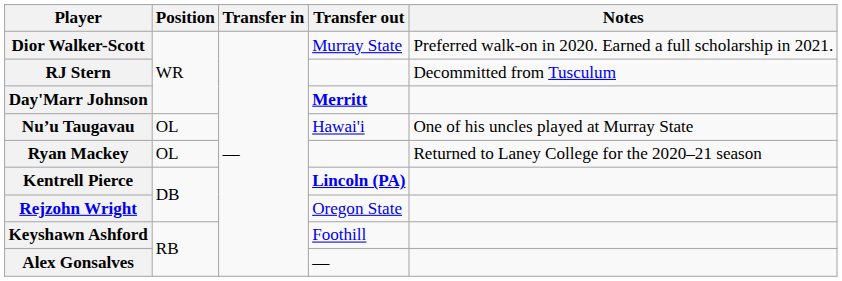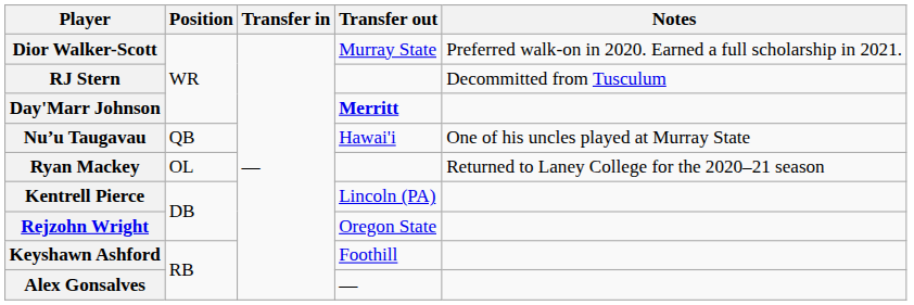Nu’u Taugavau | Position: OL -> QB
Kentrell Pierce | Transfer out: bold -> normal
